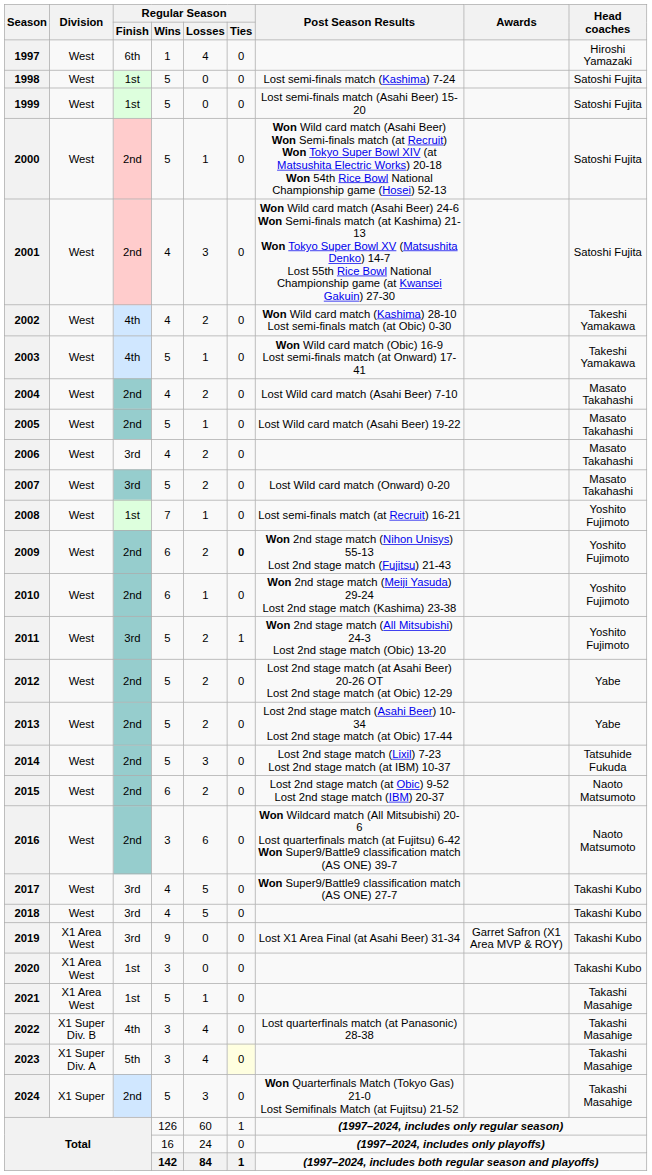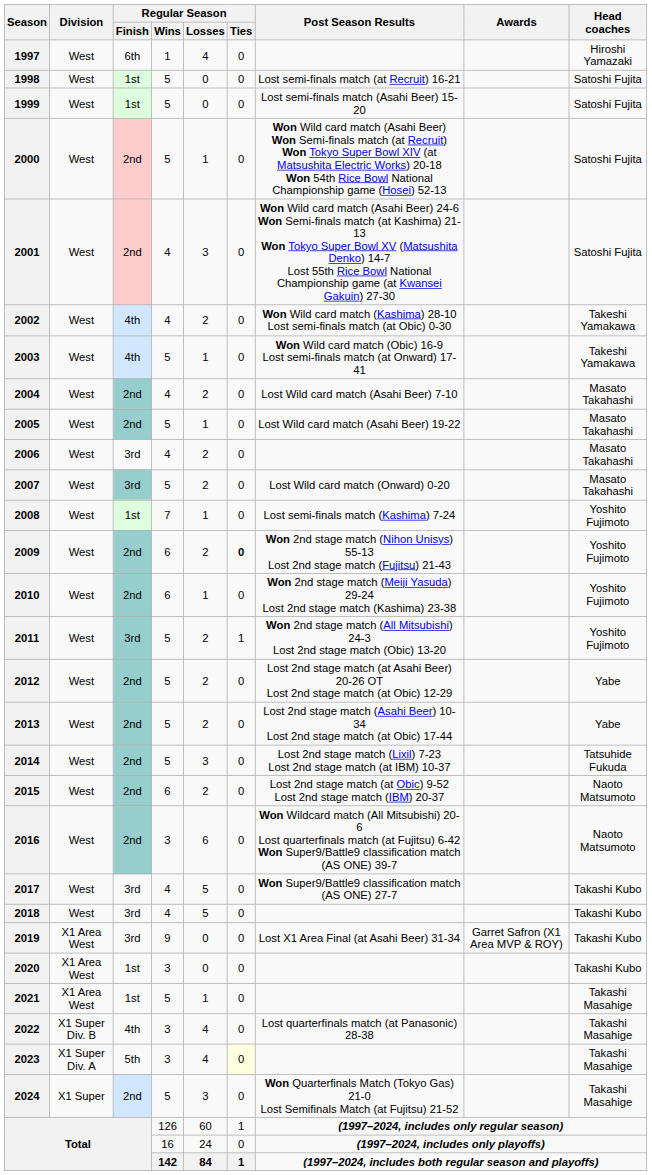1998 | Post Season Results: Lost semi-finals match (Kashima) 7-24 -> Lost semi-finals match (at Recruit) 16-21
2008 | Post Season Results: Lost semi-finals match (at Recruit) 16-21 -> Lost semi-finals match (Kashima) 7-24
